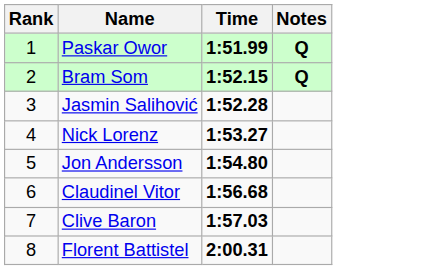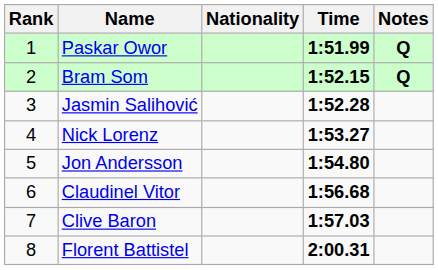+ column: Nationality
